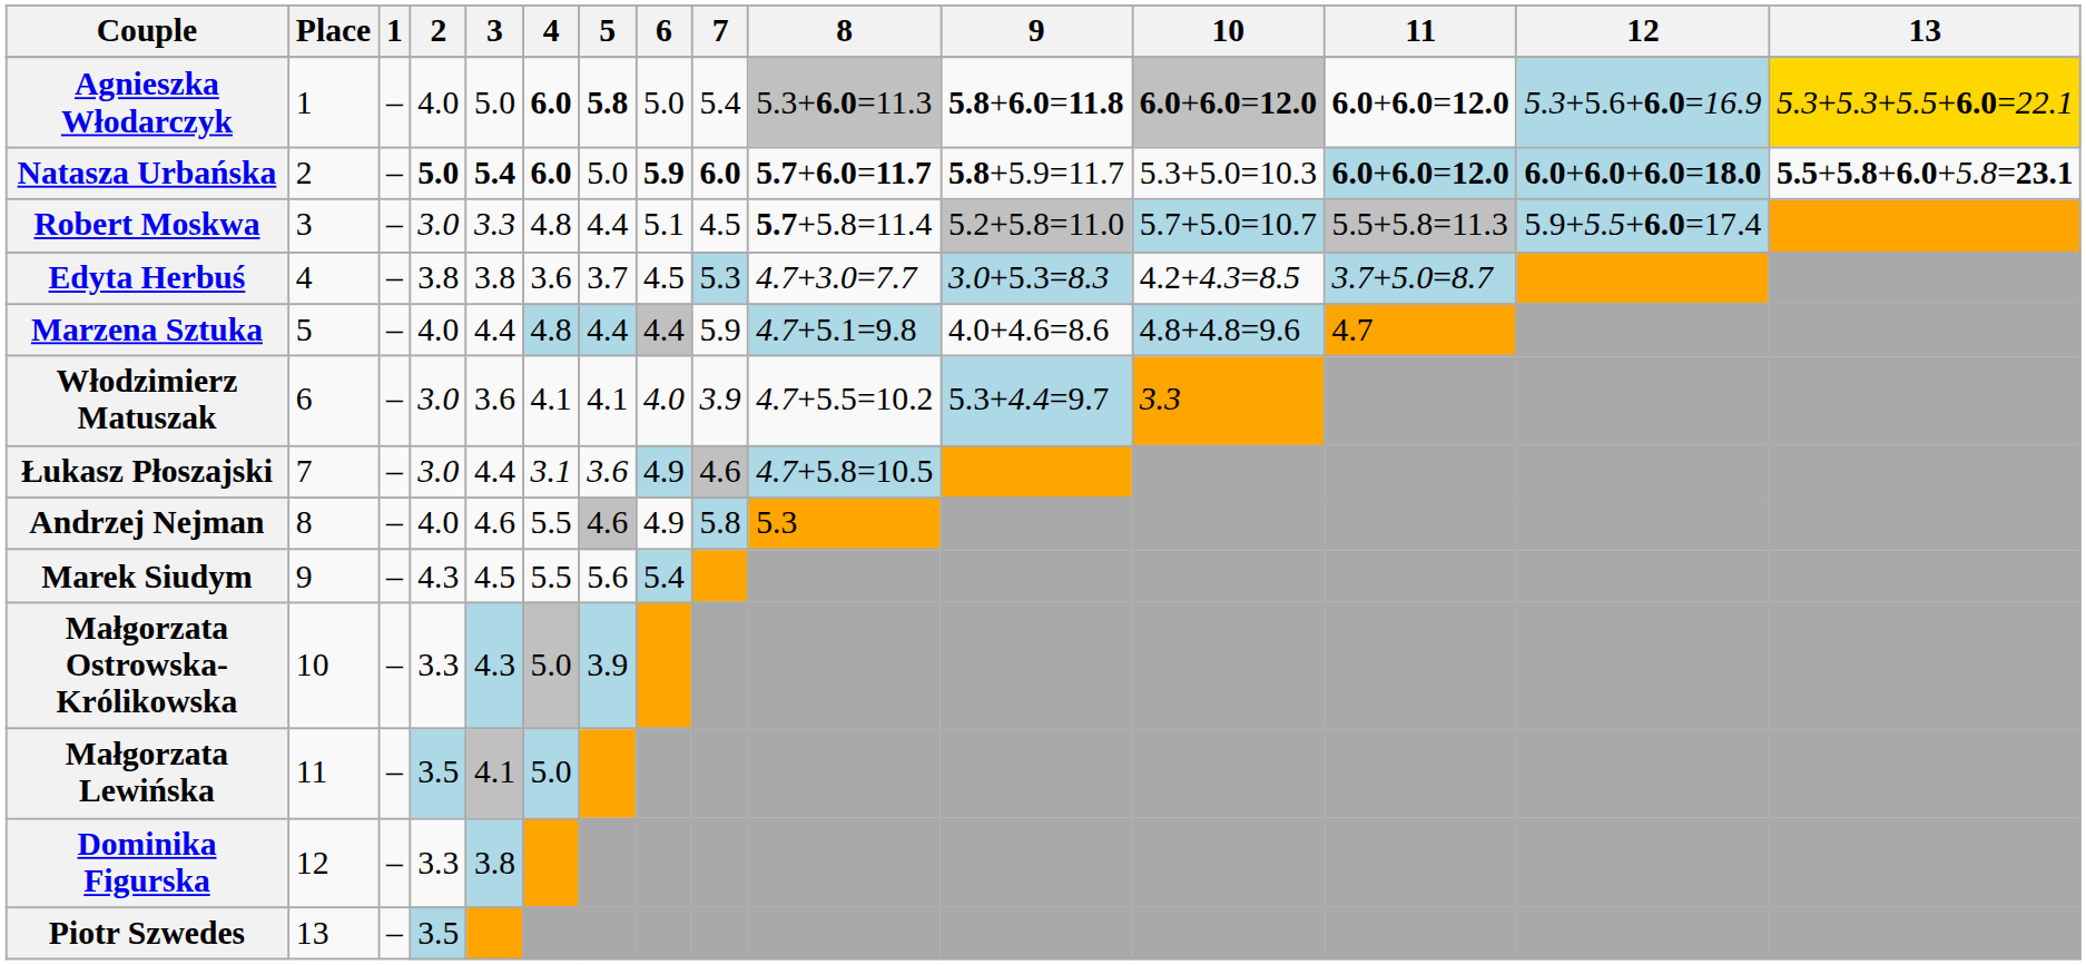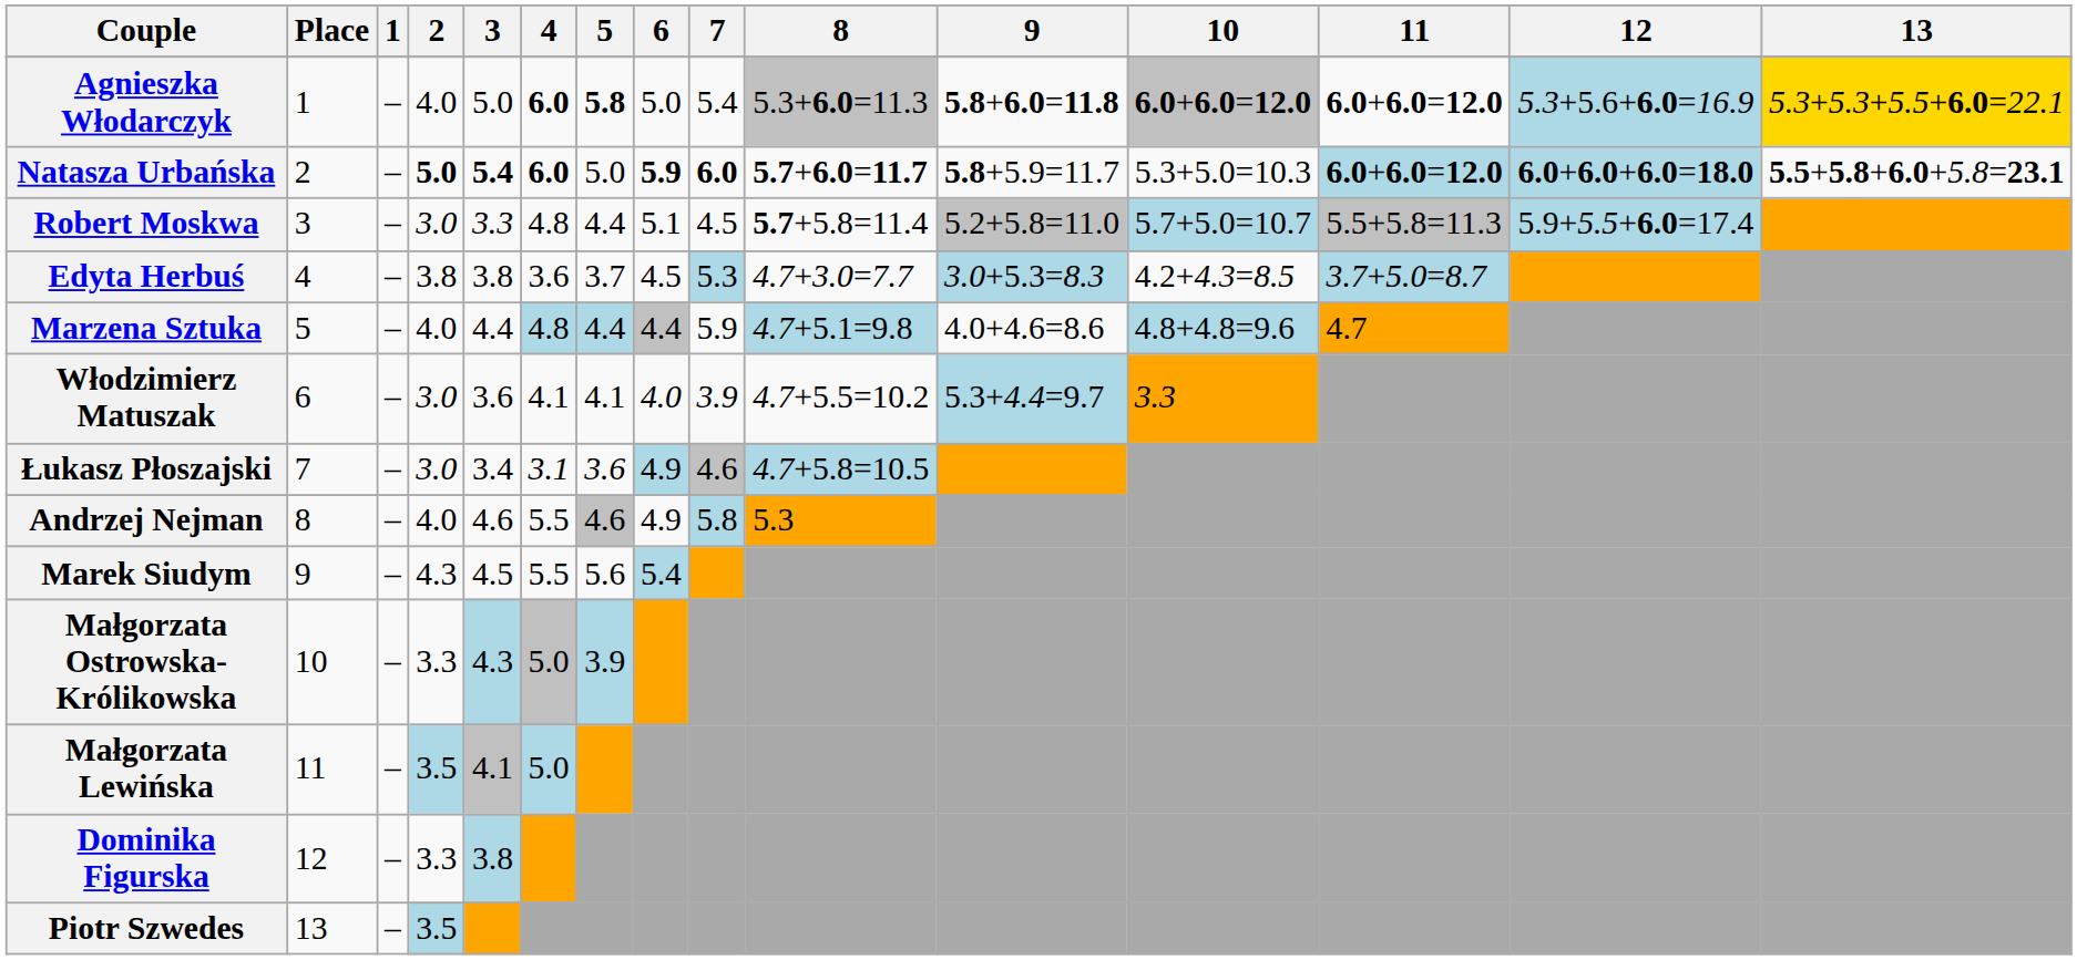Łukasz Płoszajski | 3: 4.4 -> 3.4
